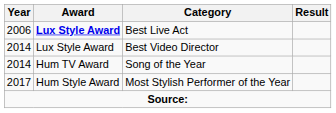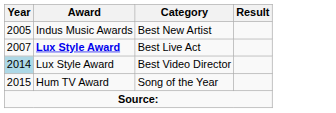+ row: 2005 | Indus Music Awards | Best New Artist
Best Live Act | Year: 2006 -> 2007
Best Video Director | Year: no background -> lightblue background
Song of the Year | Year: 2014 -> 2015
- row: 2017 | Hum Style Award | Most Stylish Performer of the Year
